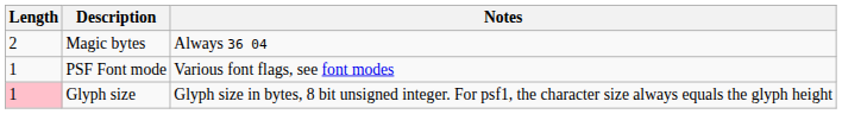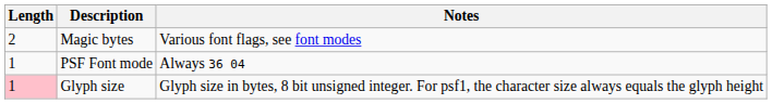Magic bytes | Notes: Always 36 04 -> Various font flags, see font modes
PSF Font mode | Notes: Various font flags, see font modes -> Always 36 04
